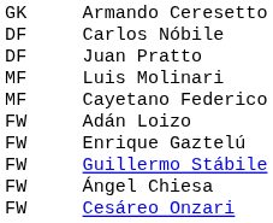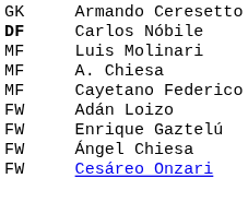Carlos Nóbile | column 1: normal -> bold
- row: DF | Juan Pratto
+ row: MF | A. Chiesa
- row: FW | Guillermo Stábile
